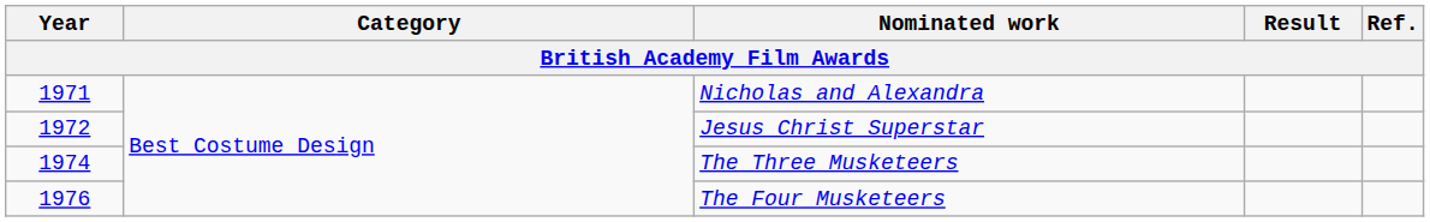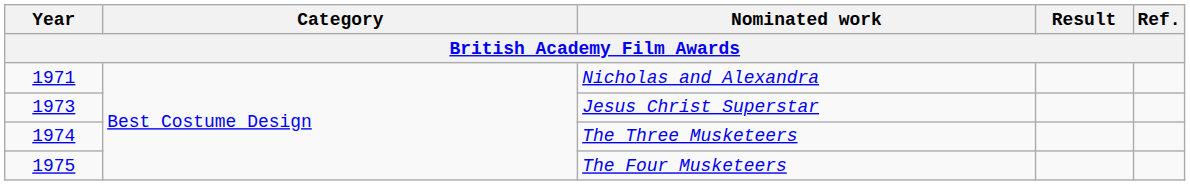Jesus Christ Superstar | Year: 1972 -> 1973
The Four Musketeers | Year: 1976 -> 1975
